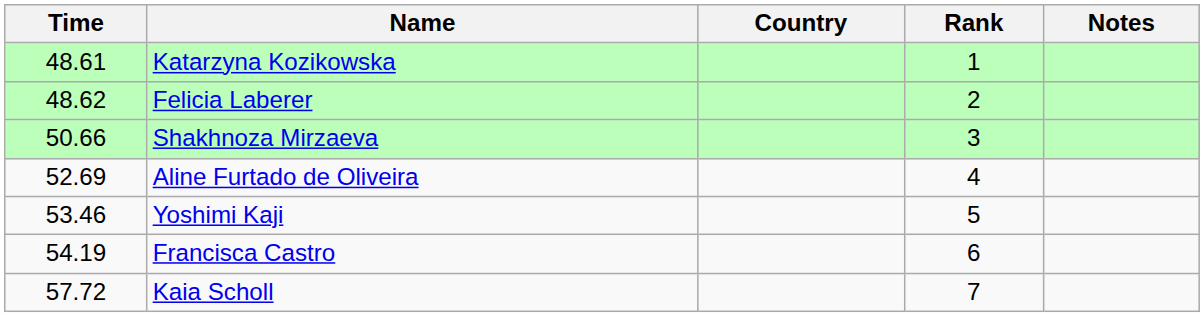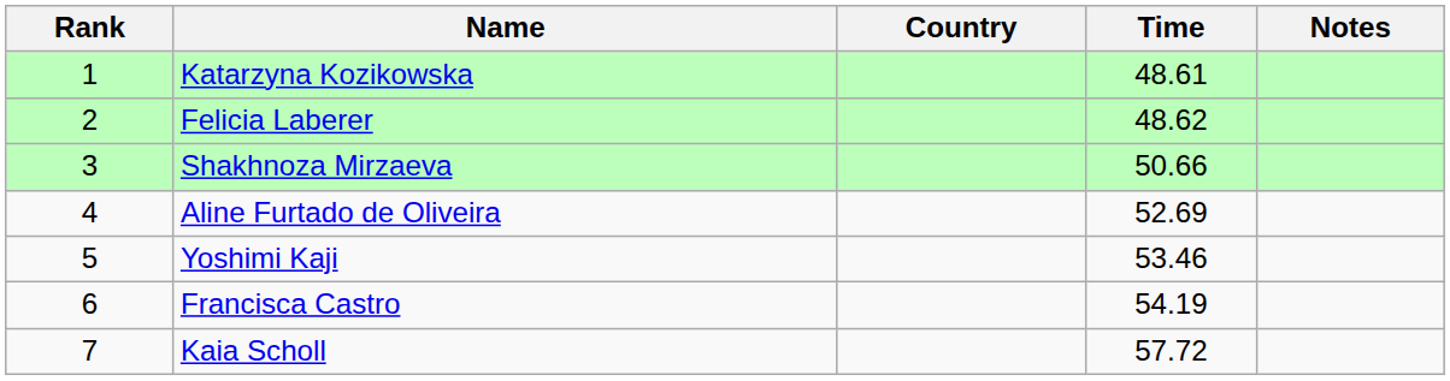columns swapped: Rank <-> Time
